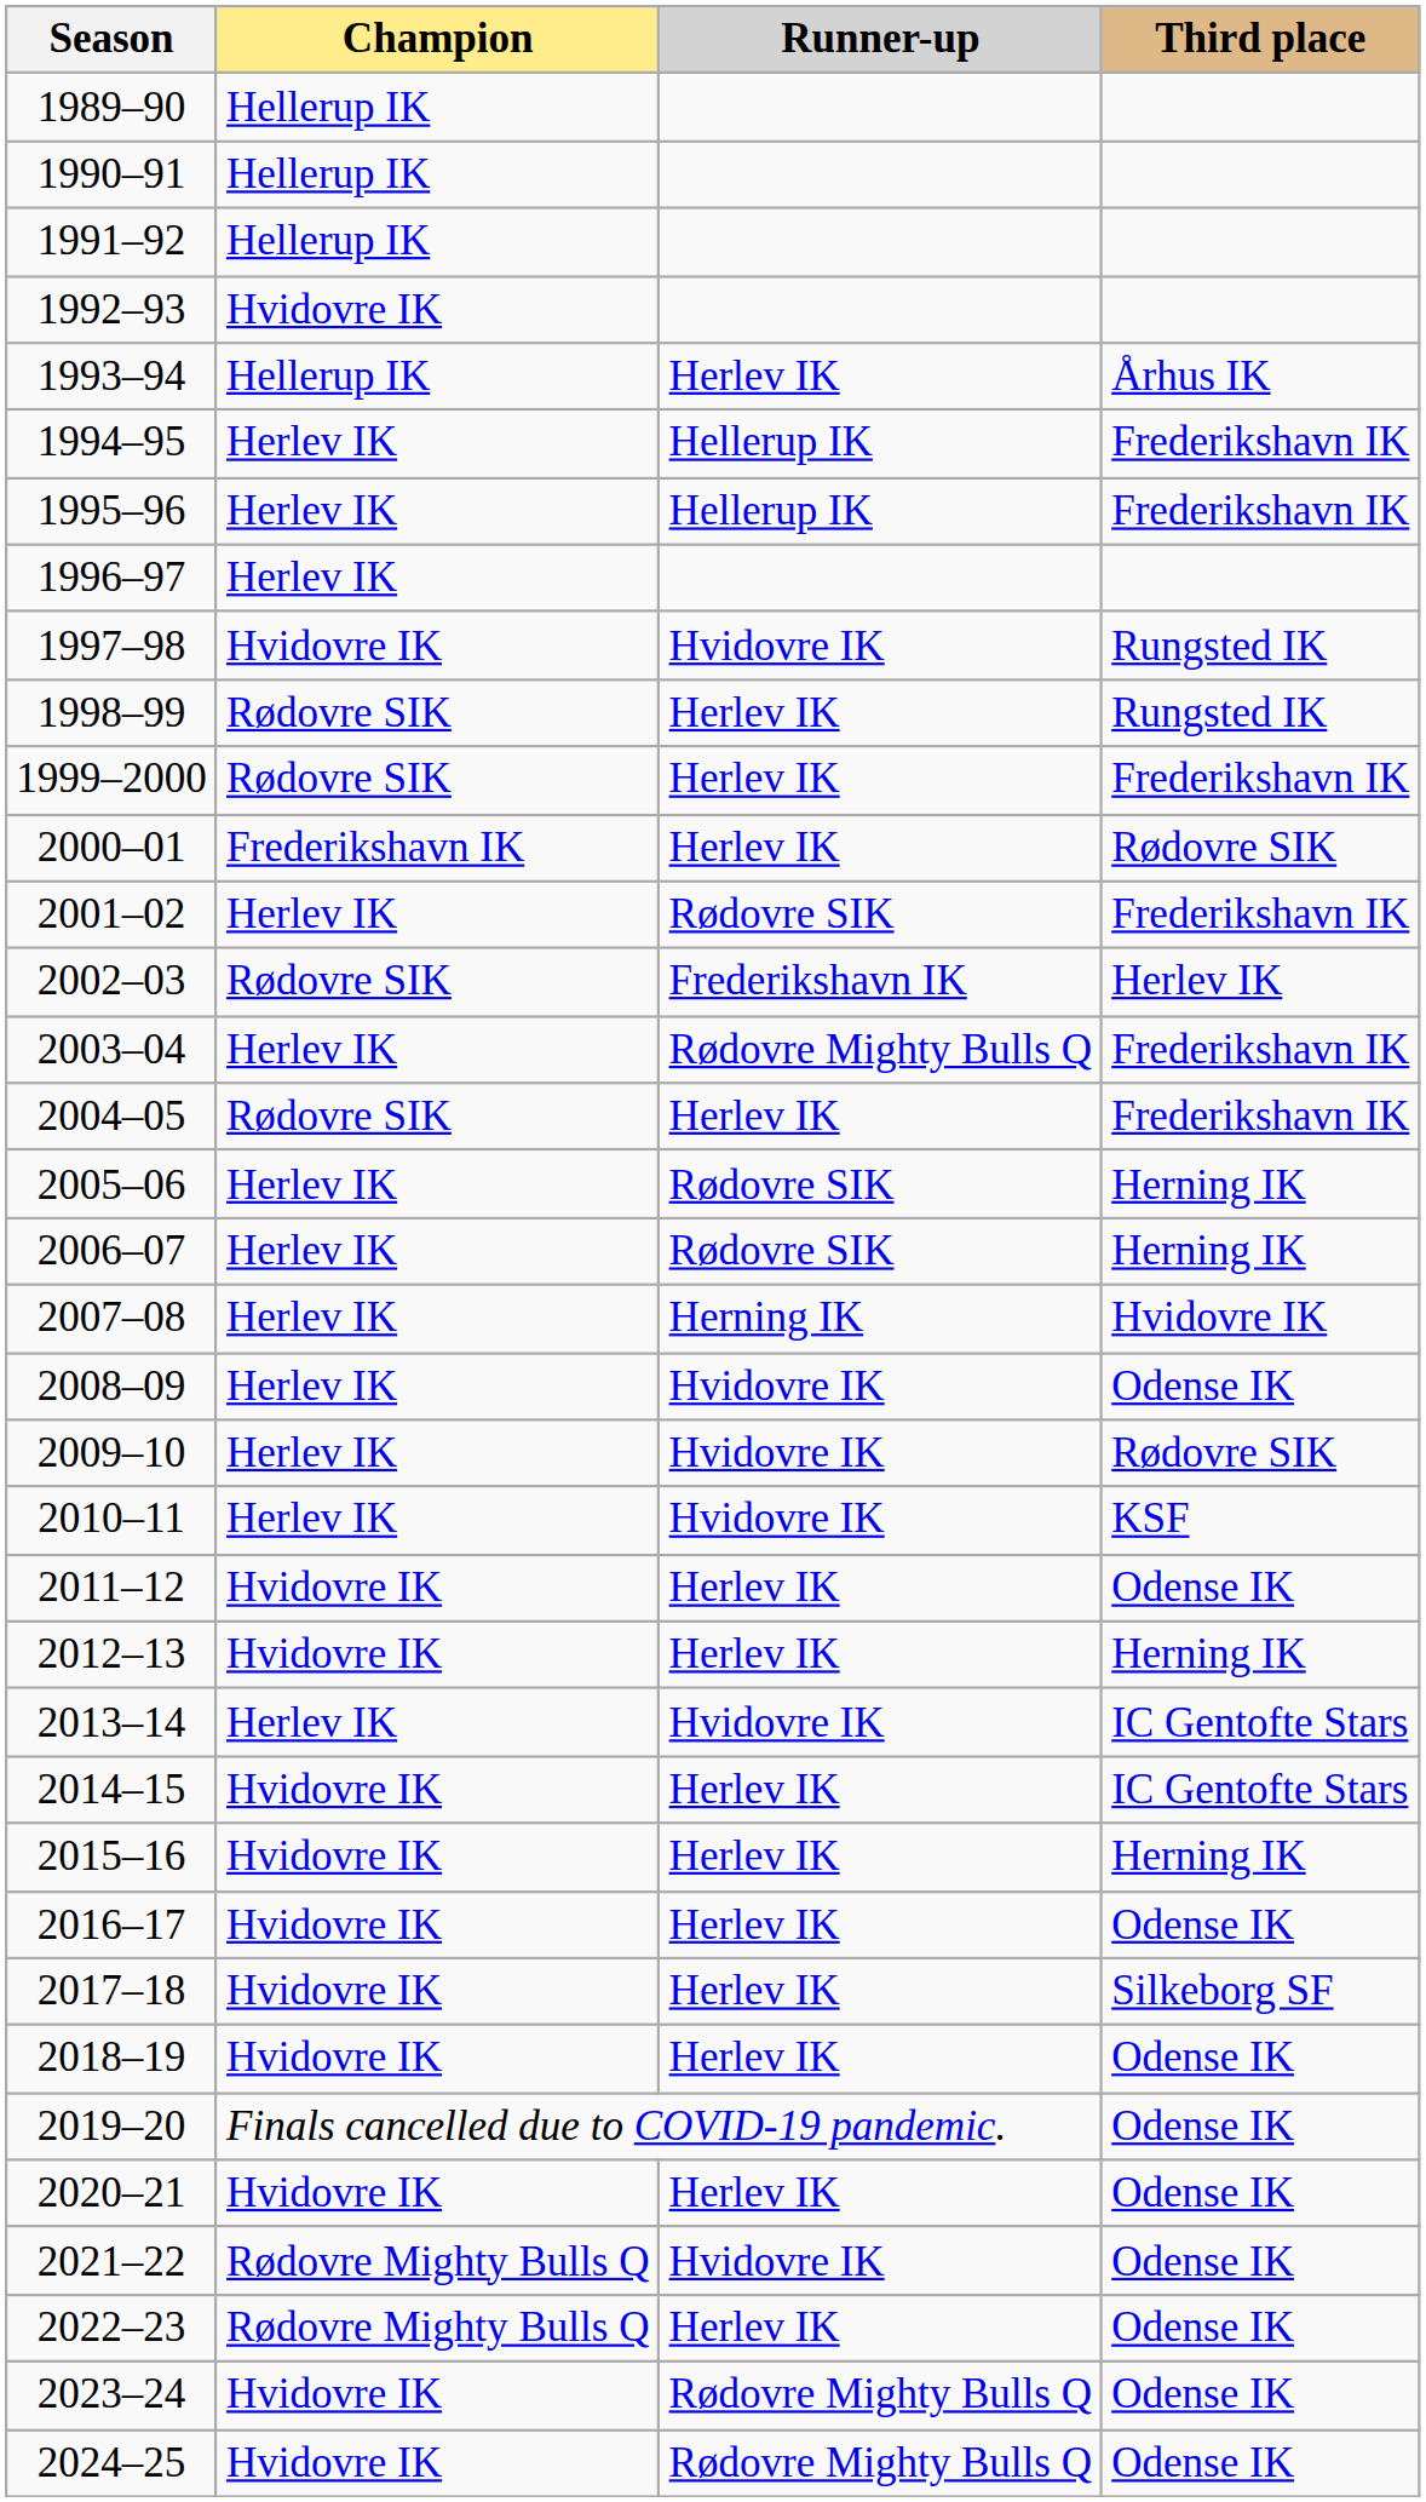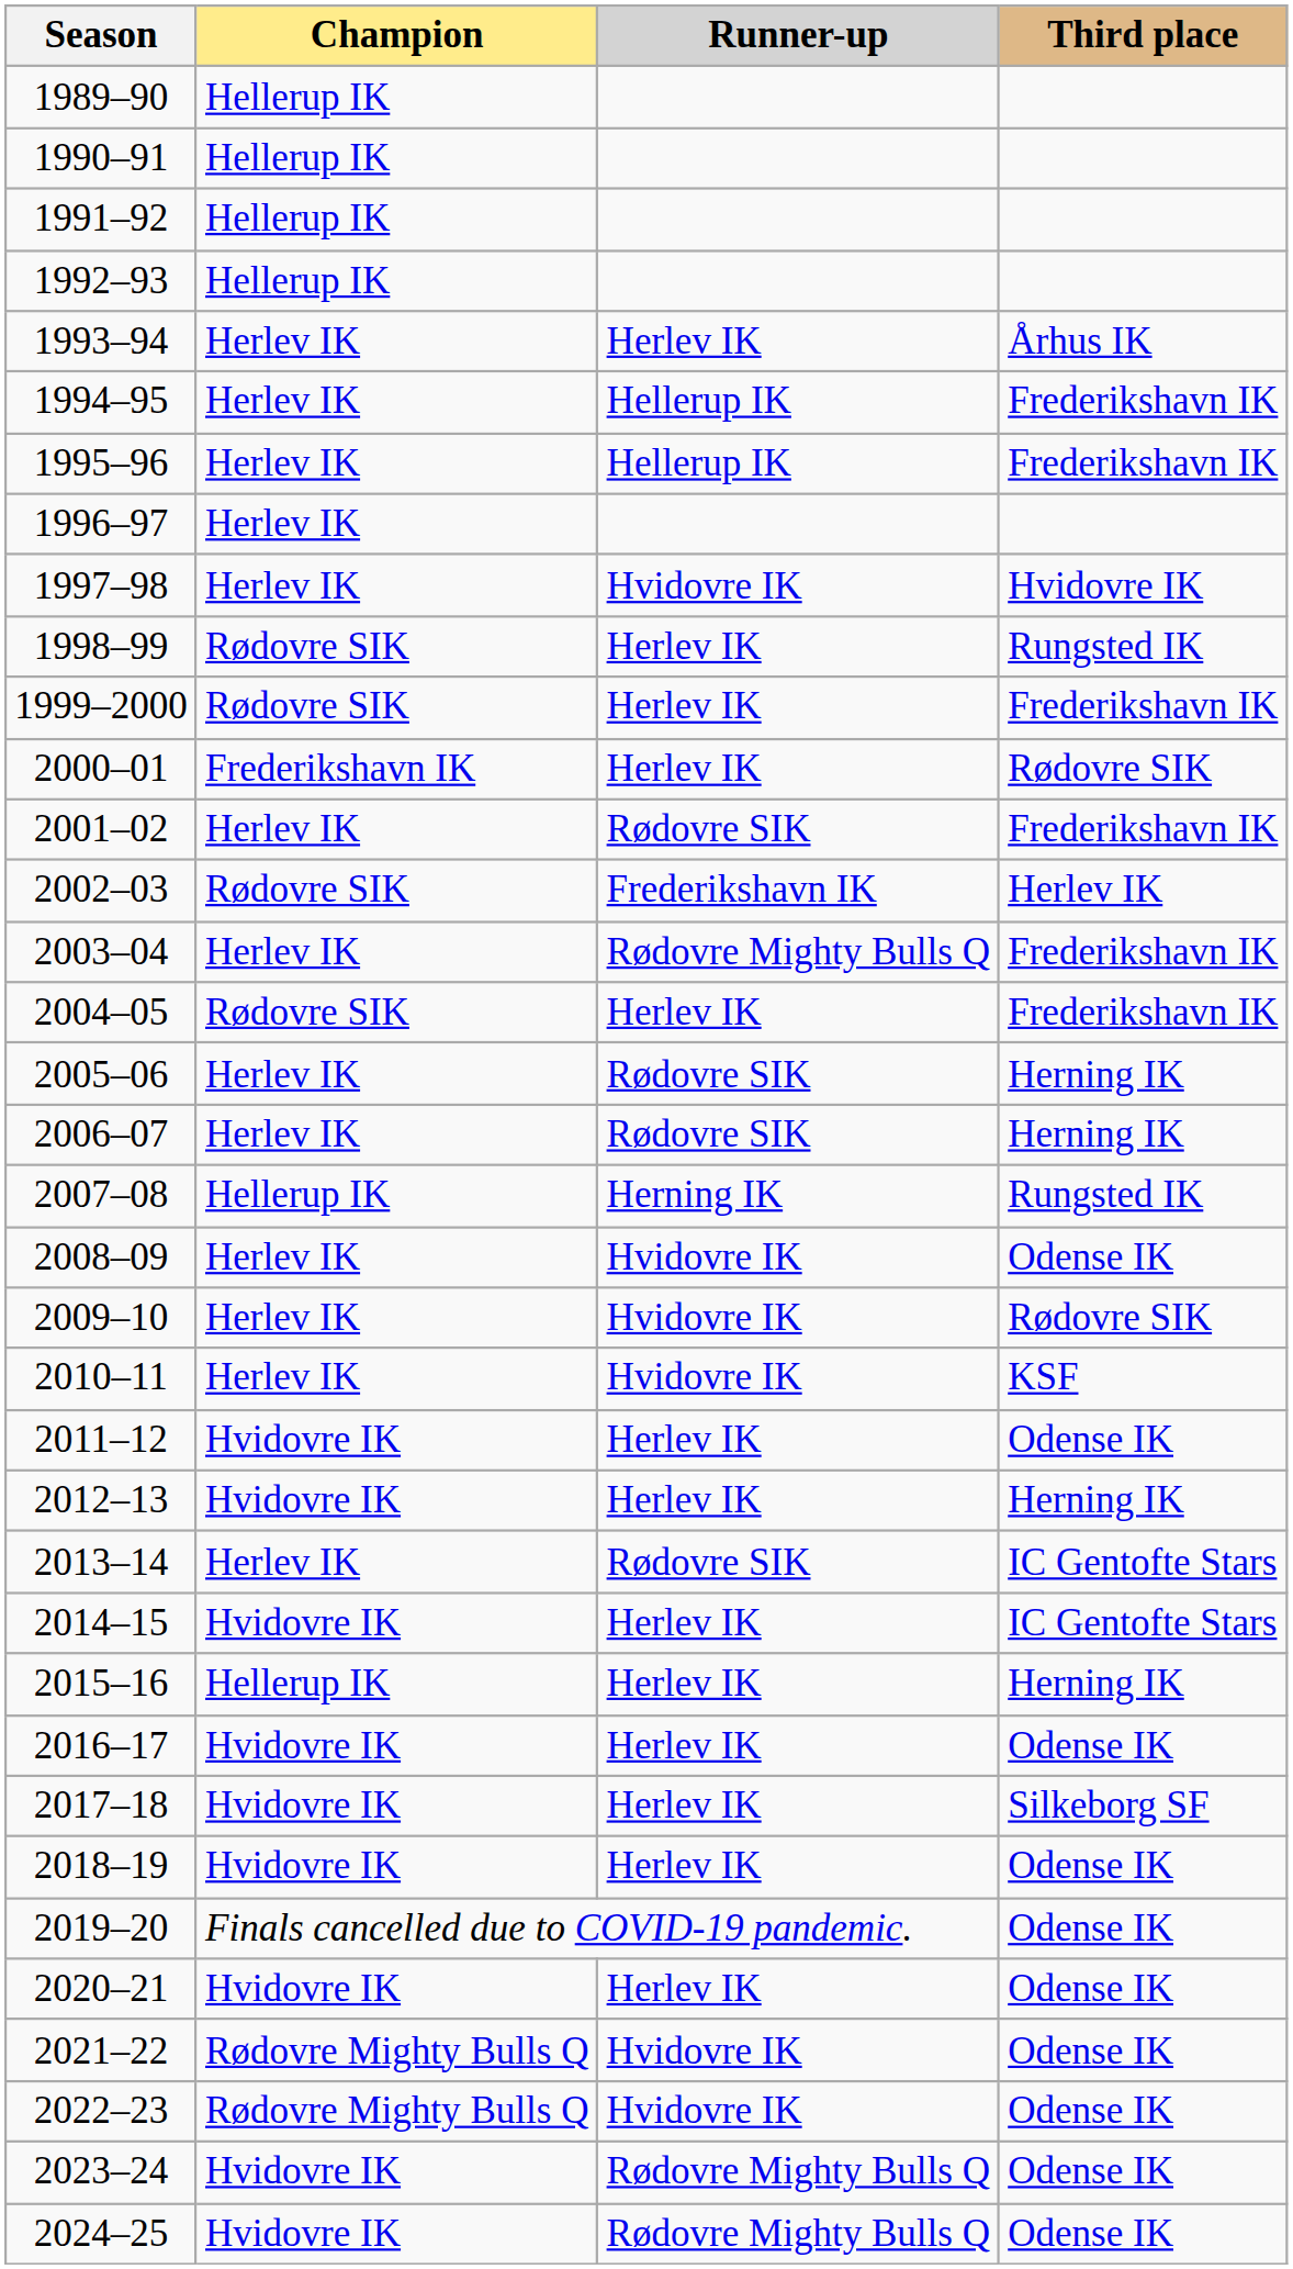1992–93 | Champion: Hvidovre IK -> Hellerup IK
1993–94 | Champion: Hellerup IK -> Herlev IK
1997–98 | Champion: Hvidovre IK -> Herlev IK
1997–98 | Third place: Rungsted IK -> Hvidovre IK
2007–08 | Champion: Herlev IK -> Hellerup IK
2007–08 | Third place: Hvidovre IK -> Rungsted IK
2013–14 | Runner-up: Hvidovre IK -> Rødovre SIK
2015–16 | Champion: Hvidovre IK -> Hellerup IK
2022–23 | Runner-up: Herlev IK -> Hvidovre IK
